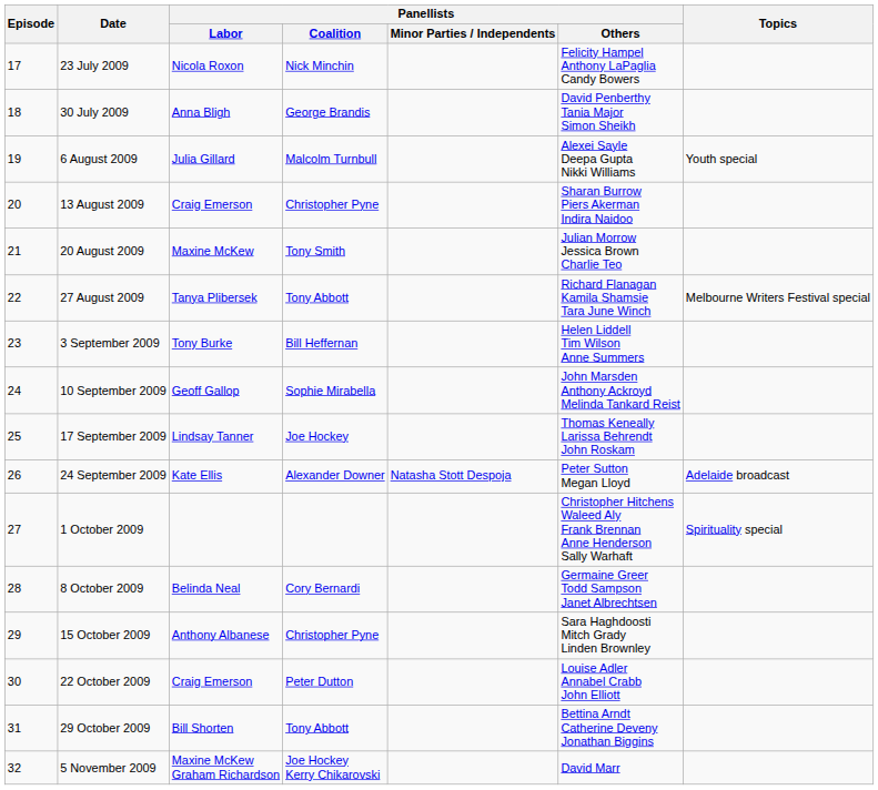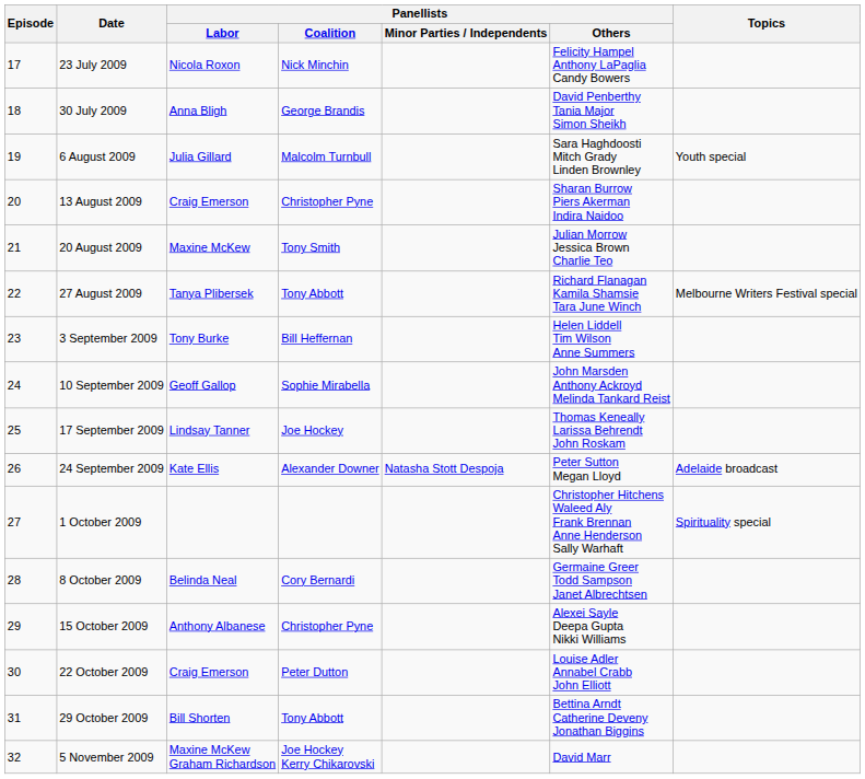6 August 2009 | Panellists / Others: Alexei Sayle Deepa Gupta Nikki Williams -> Sara Haghdoosti Mitch Grady Linden Brownley
15 October 2009 | Panellists / Others: Sara Haghdoosti Mitch Grady Linden Brownley -> Alexei Sayle Deepa Gupta Nikki Williams
